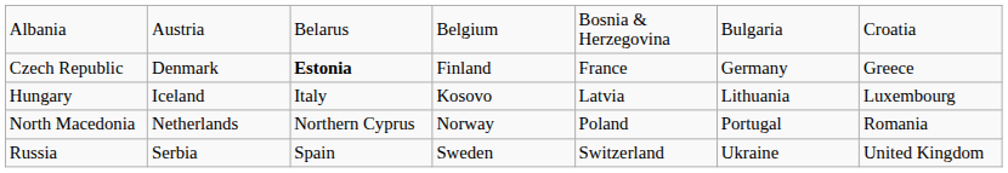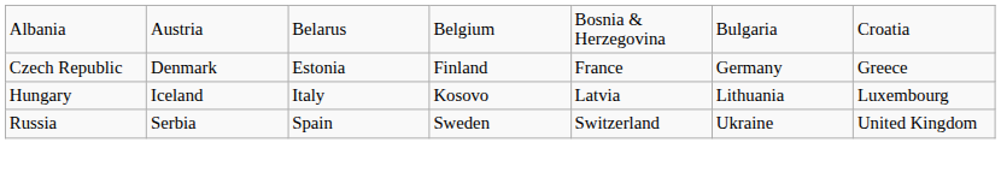Czech Republic | column 3: bold -> normal
- row: North Macedonia | Netherlands | Northern Cyprus | Norway | Poland | Portugal | Romania
